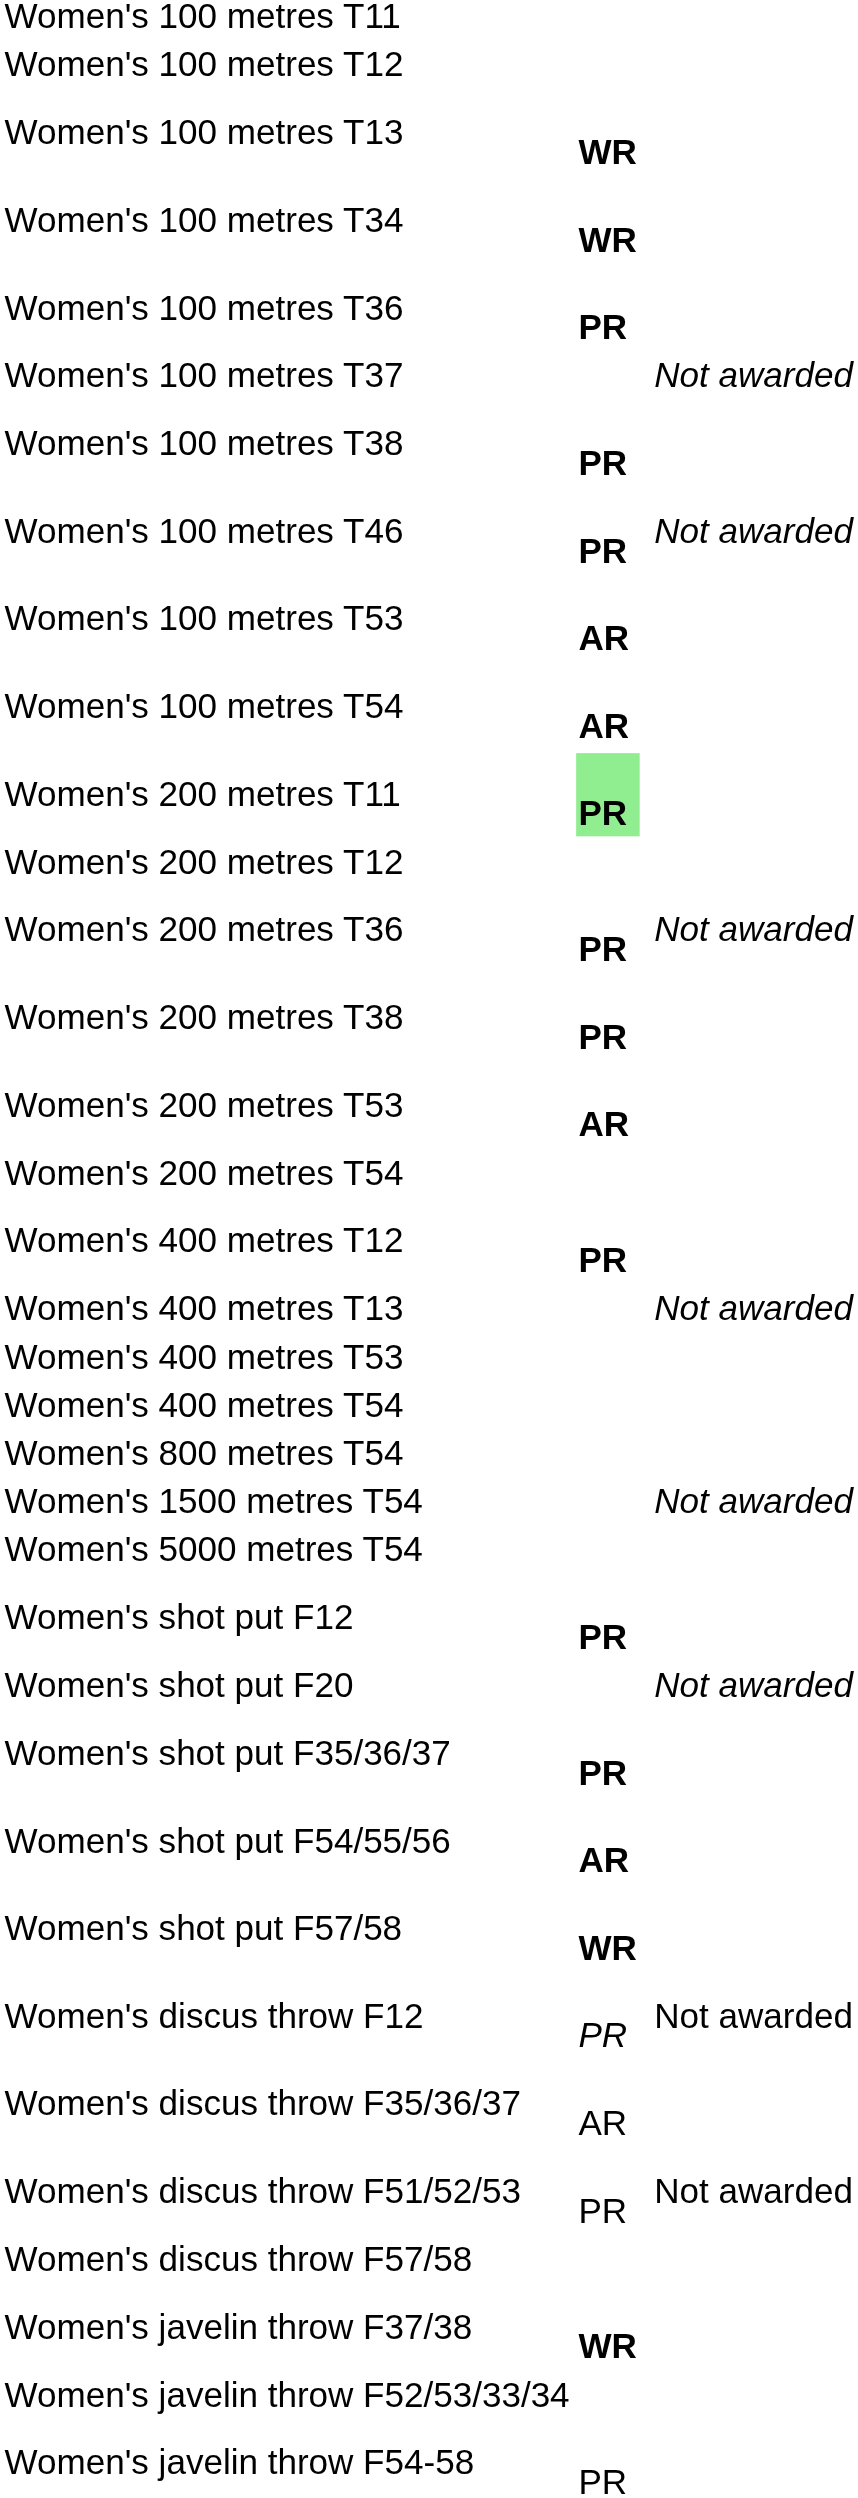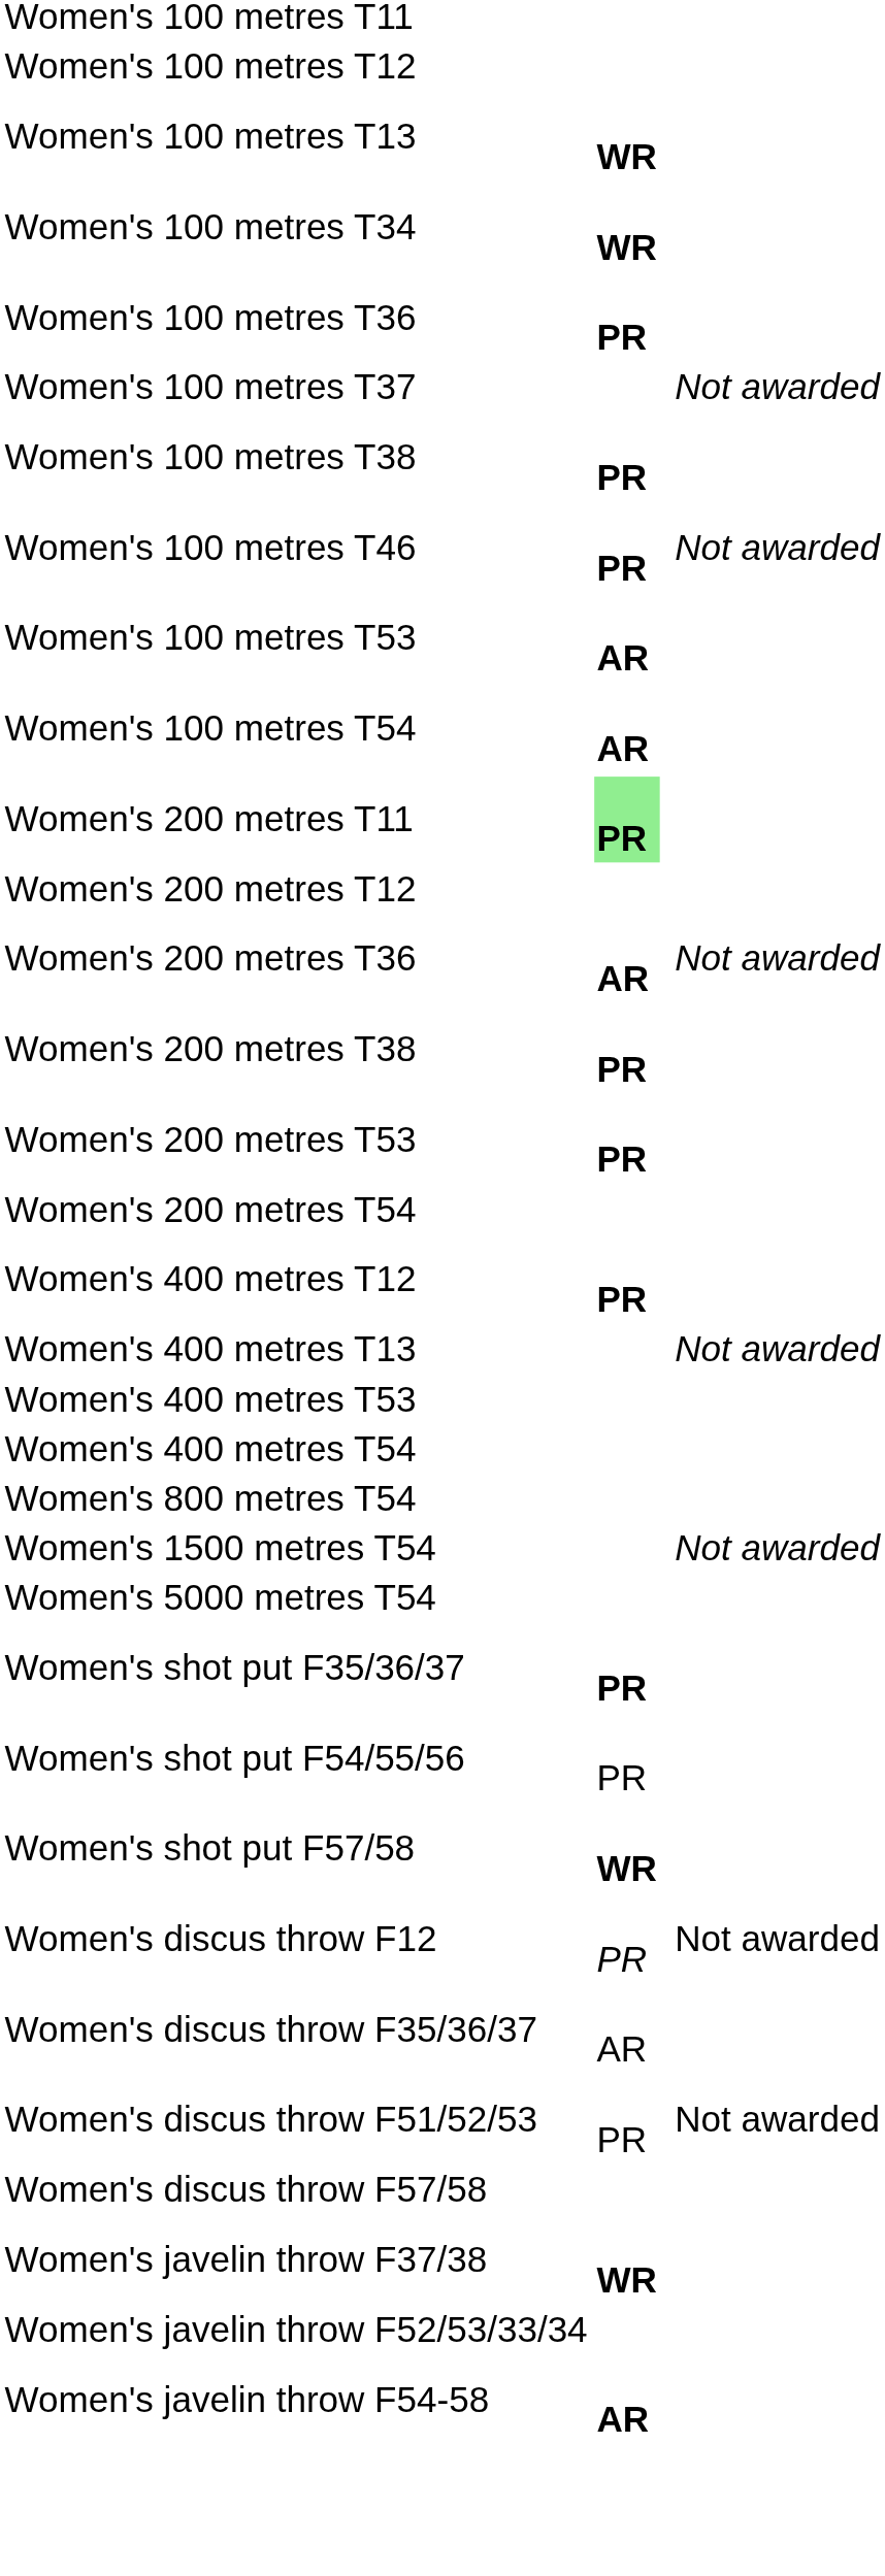Women's 200 metres T36 | column 2: PR -> AR
Women's 200 metres T53 | column 2: AR -> PR
- row: Women's shot put F12 | PR
- row: Women's shot put F20 | Not awarded
Women's shot put F54/55/56 | column 2: AR -> PR
Women's javelin throw F54-58 | column 2: PR -> AR
